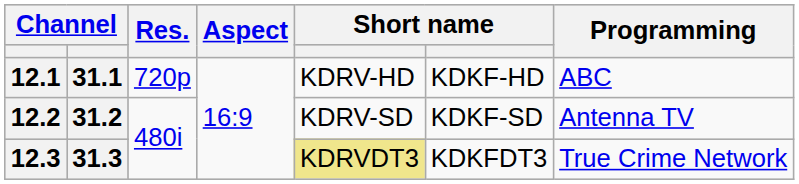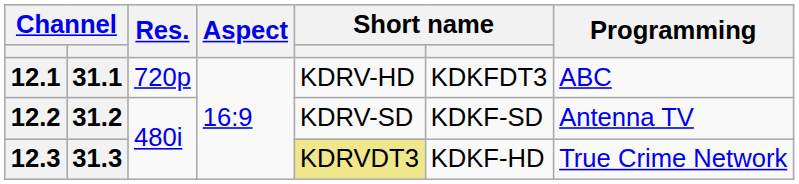12.1 | column 6: KDKF-HD -> KDKFDT3
12.3 | column 6: KDKFDT3 -> KDKF-HD
